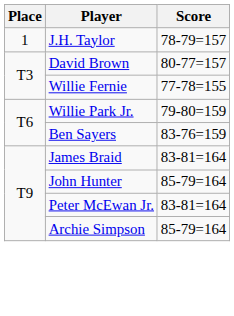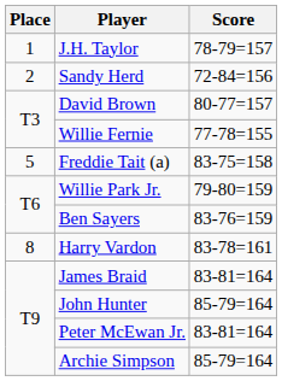+ row: 2 | Sandy Herd | 72-84=156
+ row: 5 | Freddie Tait (a) | 83-75=158
+ row: 8 | Harry Vardon | 83-78=161
